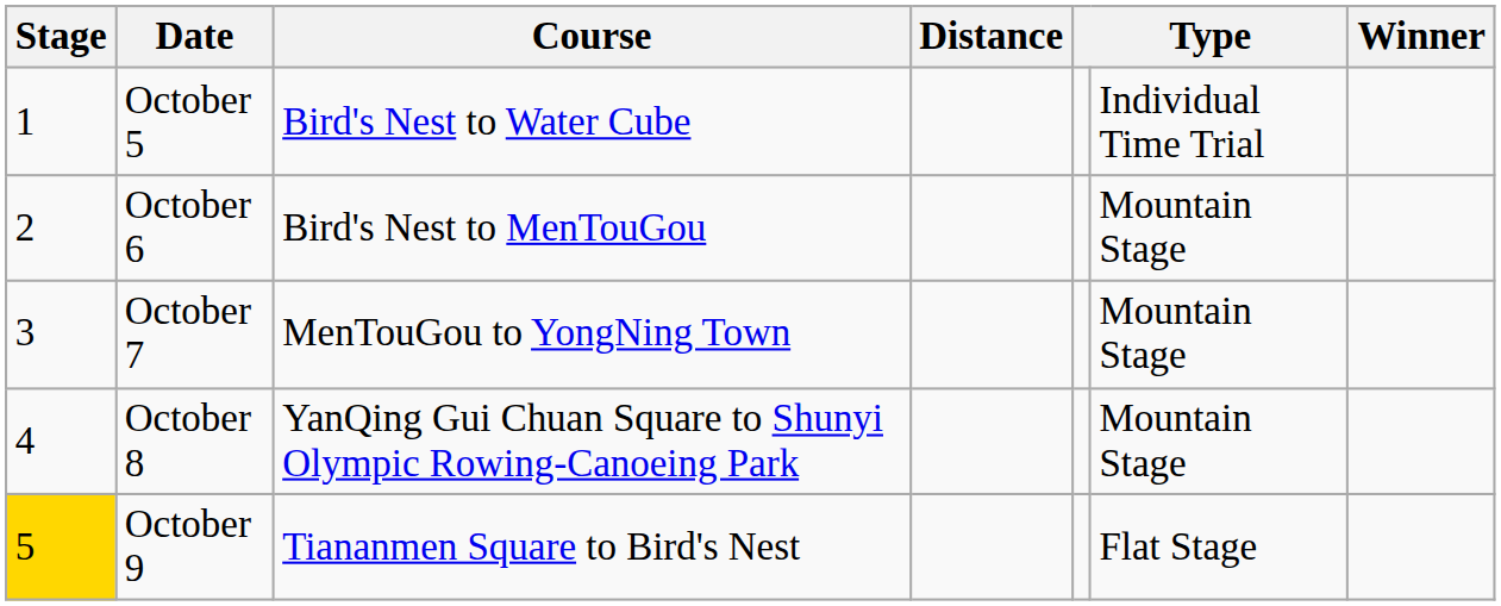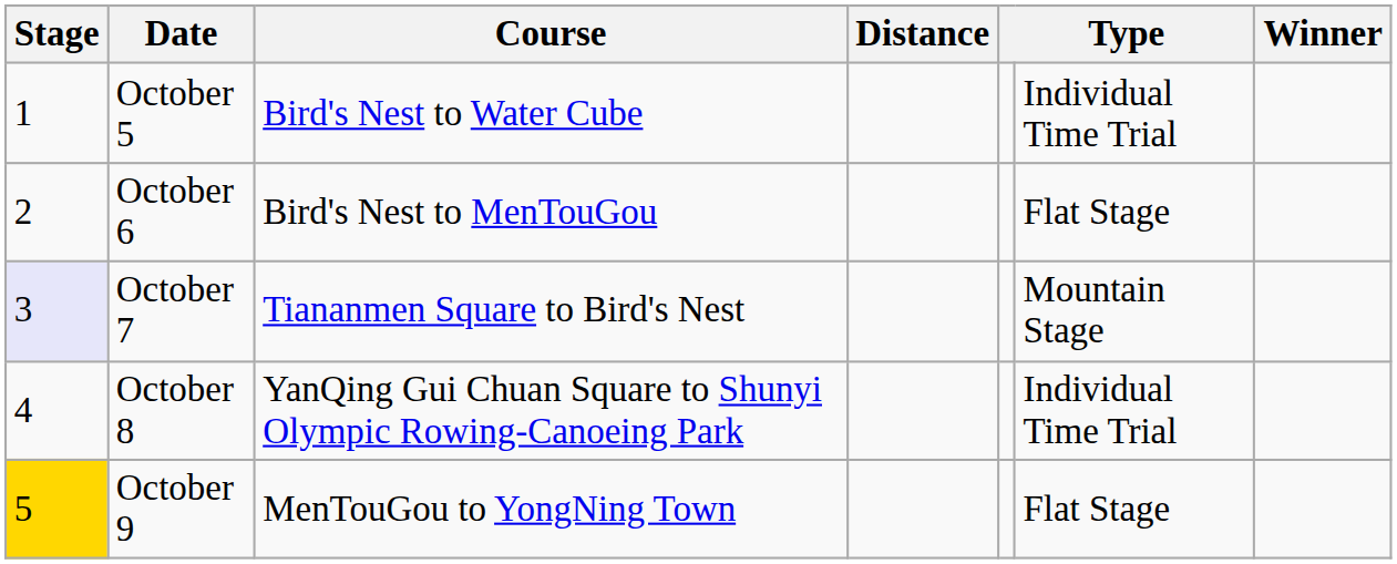October 6 | column 6: Mountain Stage -> Flat Stage
October 7 | Stage: no background -> lavender background
October 7 | Course: MenTouGou to YongNing Town -> Tiananmen Square to Bird's Nest
October 8 | column 6: Mountain Stage -> Individual Time Trial
October 9 | Course: Tiananmen Square to Bird's Nest -> MenTouGou to YongNing Town
